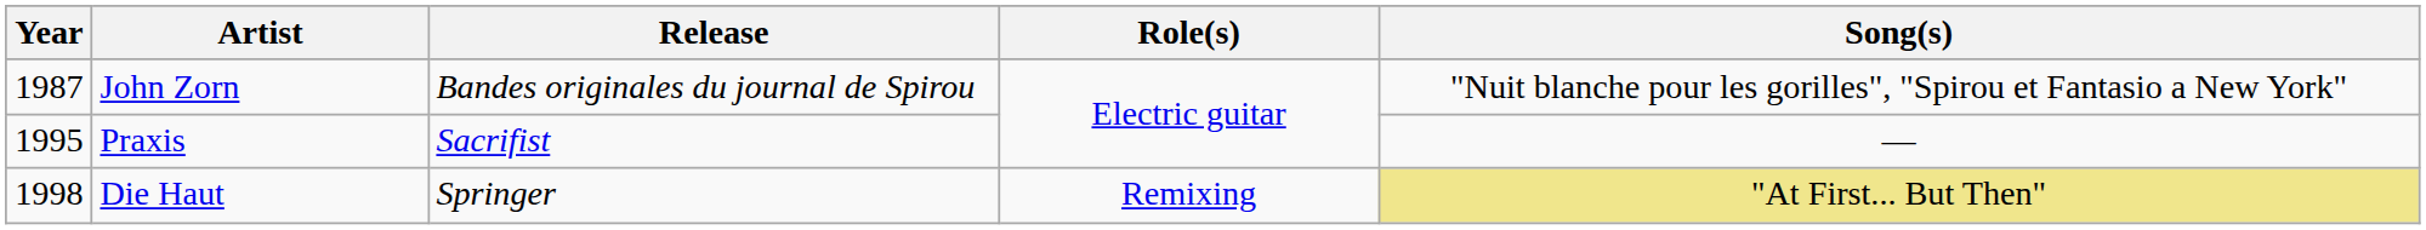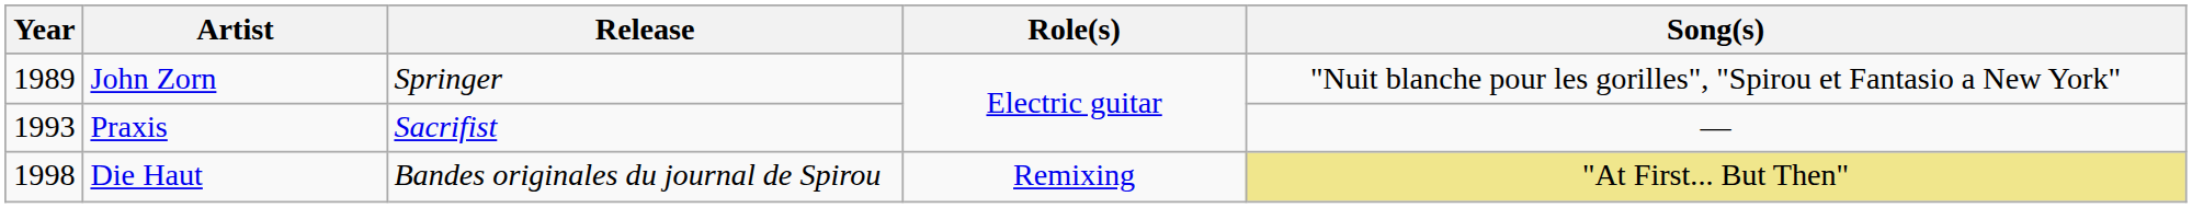John Zorn | Year: 1987 -> 1989
John Zorn | Release: Bandes originales du journal de Spirou -> Springer
Praxis | Year: 1995 -> 1993
Die Haut | Release: Springer -> Bandes originales du journal de Spirou
